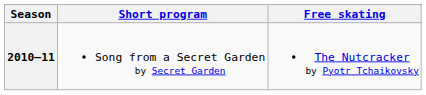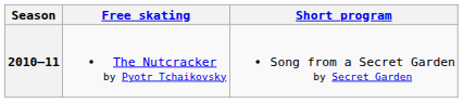columns swapped: Short program <-> Free skating
